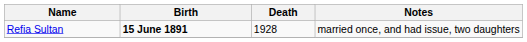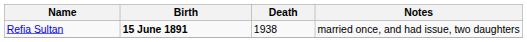Refia Sultan | Death: 1928 -> 1938
